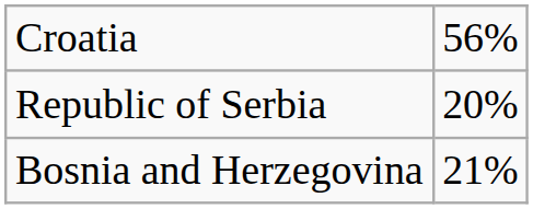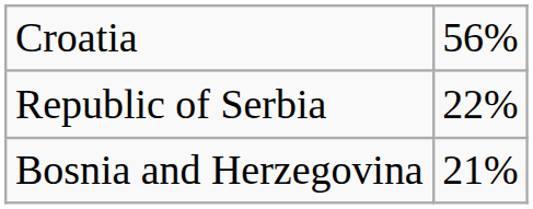Republic of Serbia | column 2: 20% -> 22%
